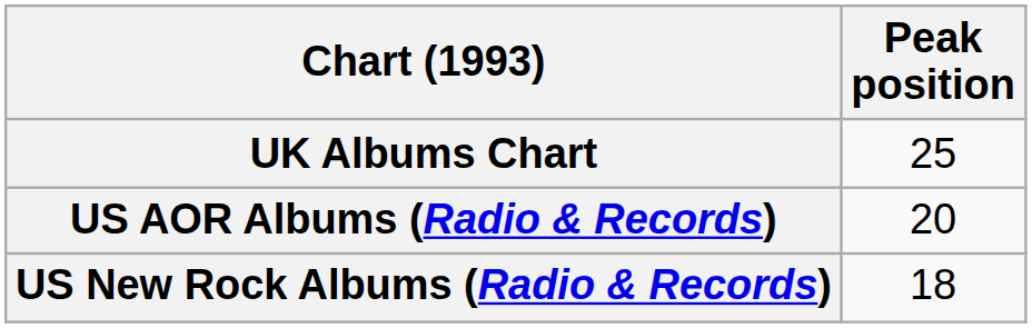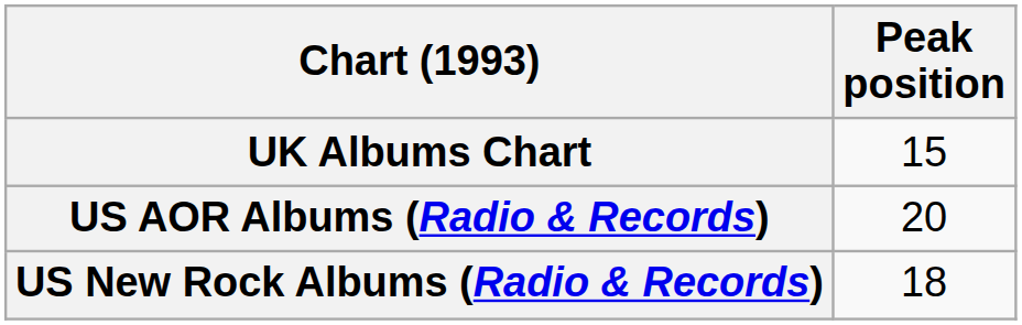UK Albums Chart | Peak position: 25 -> 15
